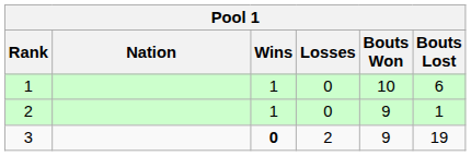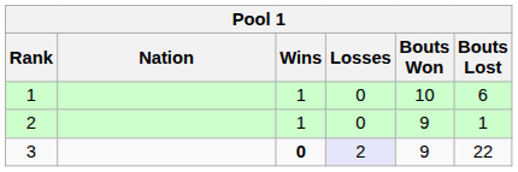3 | Losses: no background -> lavender background
3 | Bouts Lost: 19 -> 22
